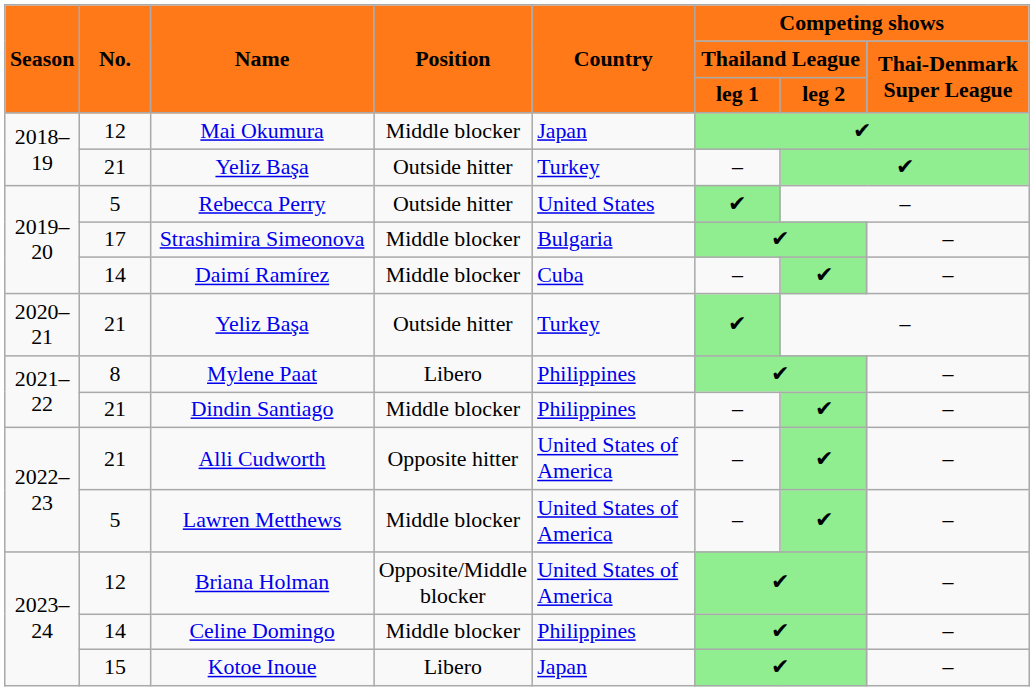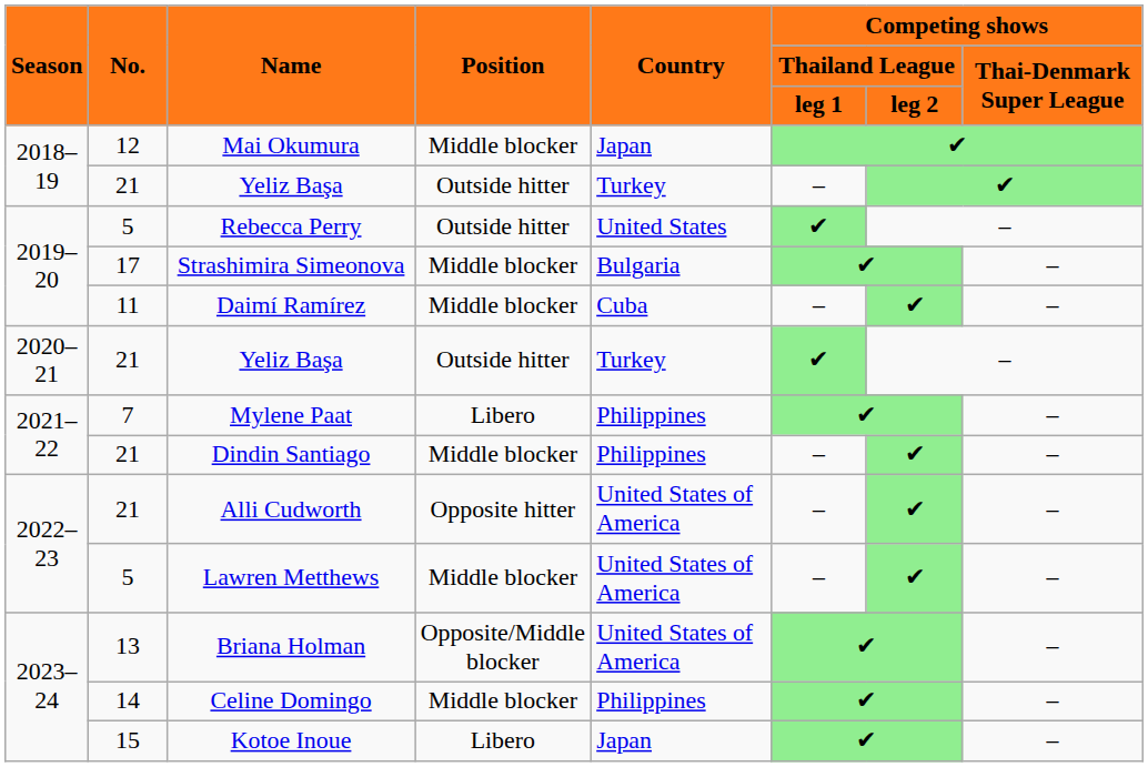Daimí Ramírez | column 2: 14 -> 11
Mylene Paat | column 2: 8 -> 7
Briana Holman | column 2: 12 -> 13
